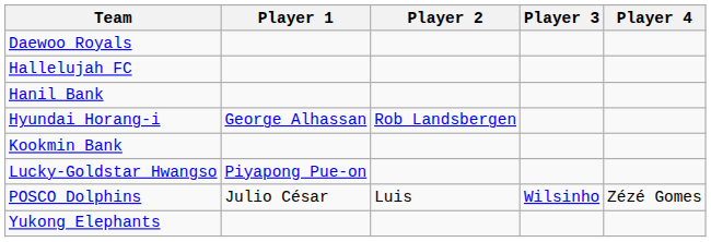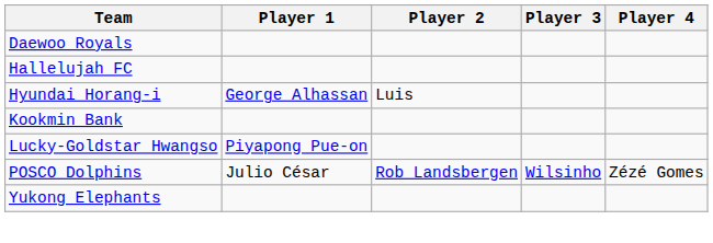- row: Hanil Bank
Hyundai Horang-i | Player 2: Rob Landsbergen -> Luis
POSCO Dolphins | Player 2: Luis -> Rob Landsbergen
